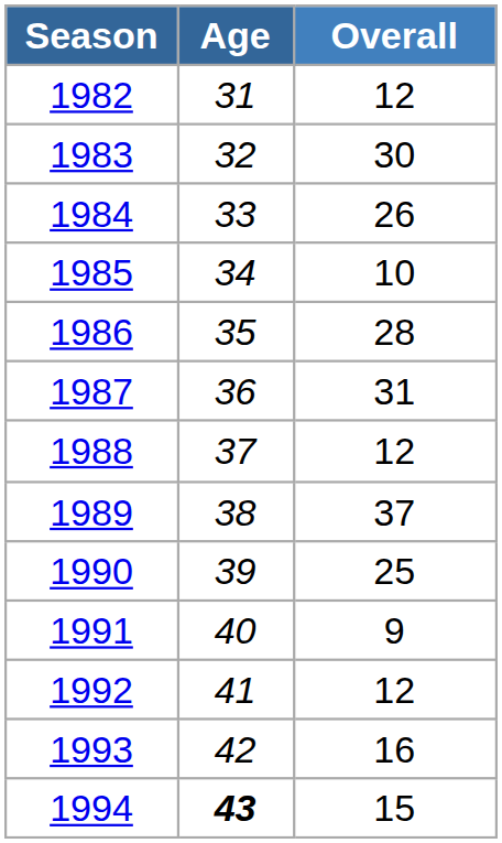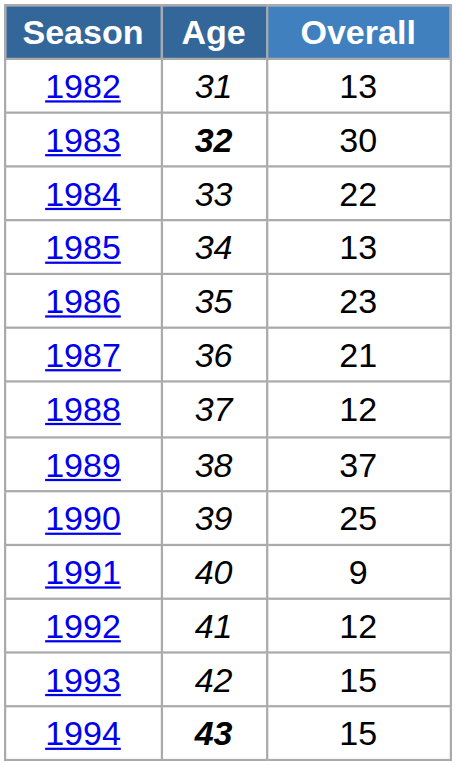1982 | Overall: 12 -> 13
1983 | Age: normal -> bold
1984 | Overall: 26 -> 22
1985 | Overall: 10 -> 13
1986 | Overall: 28 -> 23
1987 | Overall: 31 -> 21
1993 | Overall: 16 -> 15
